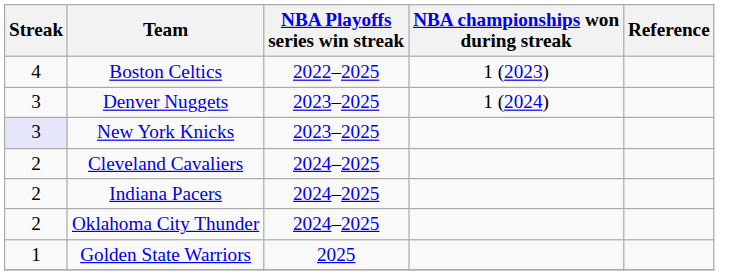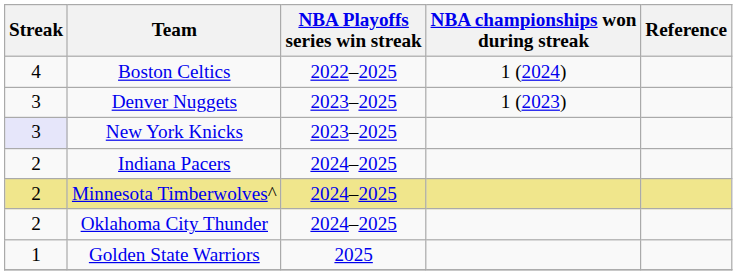Boston Celtics | NBA championships won during streak: 1 (2023) -> 1 (2024)
Denver Nuggets | NBA championships won during streak: 1 (2024) -> 1 (2023)
- row: 2 | Cleveland Cavaliers | 2024–2025
+ row: 2 | Minnesota Timberwolves^ | 2024–2025
